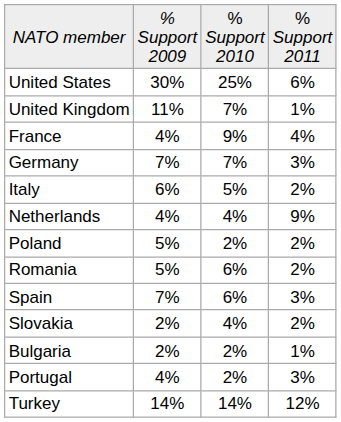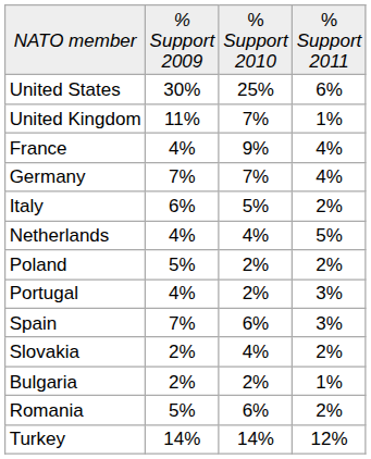Germany | column 4: 3% -> 4%
Netherlands | column 4: 9% -> 5%
rows swapped: Portugal <-> Romania
